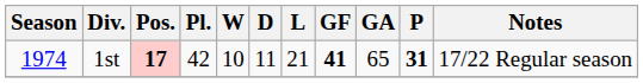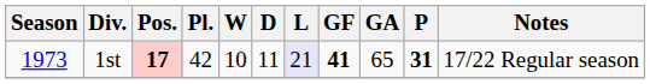1st | Season: 1974 -> 1973
1st | L: no background -> lavender background
